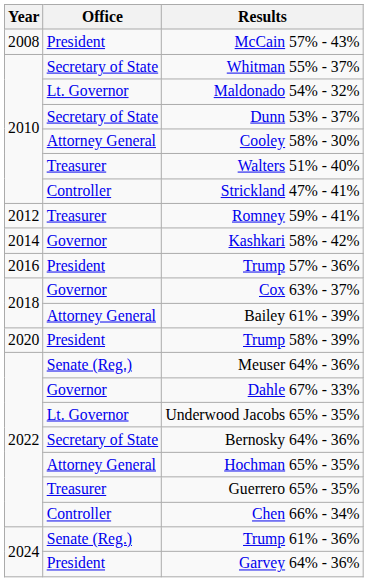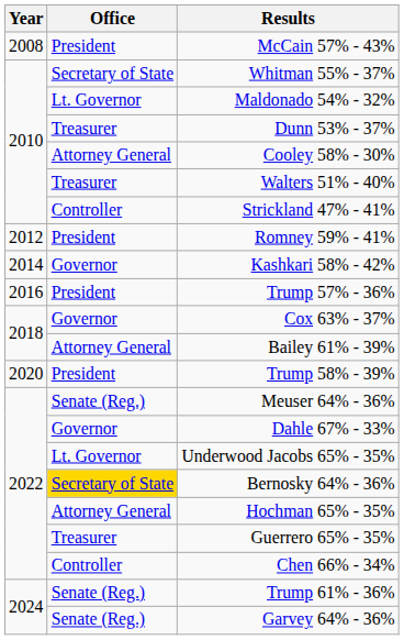Dunn 53% - 37% | Office: Secretary of State -> Treasurer
Romney 59% - 41% | Office: Treasurer -> President
Bernosky 64% - 36% | Office: no background -> gold background
Garvey 64% - 36% | Office: President -> Senate (Reg.)
